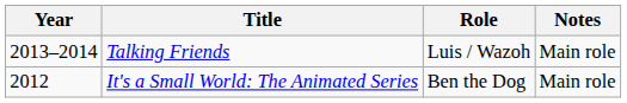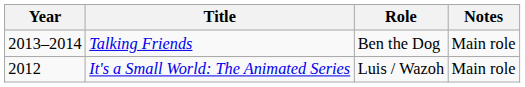Talking Friends | Role: Luis / Wazoh -> Ben the Dog
It's a Small World: The Animated Series | Role: Ben the Dog -> Luis / Wazoh
